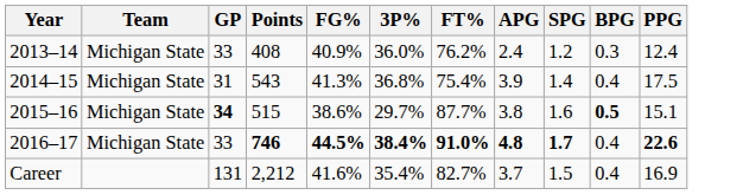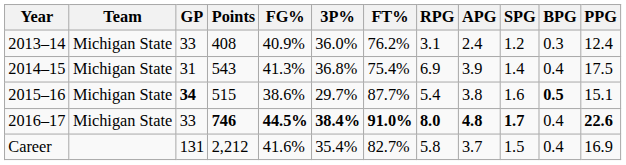+ column: RPG | 3.1 | 6.9 | 5.4 | 8.0 | 5.8
